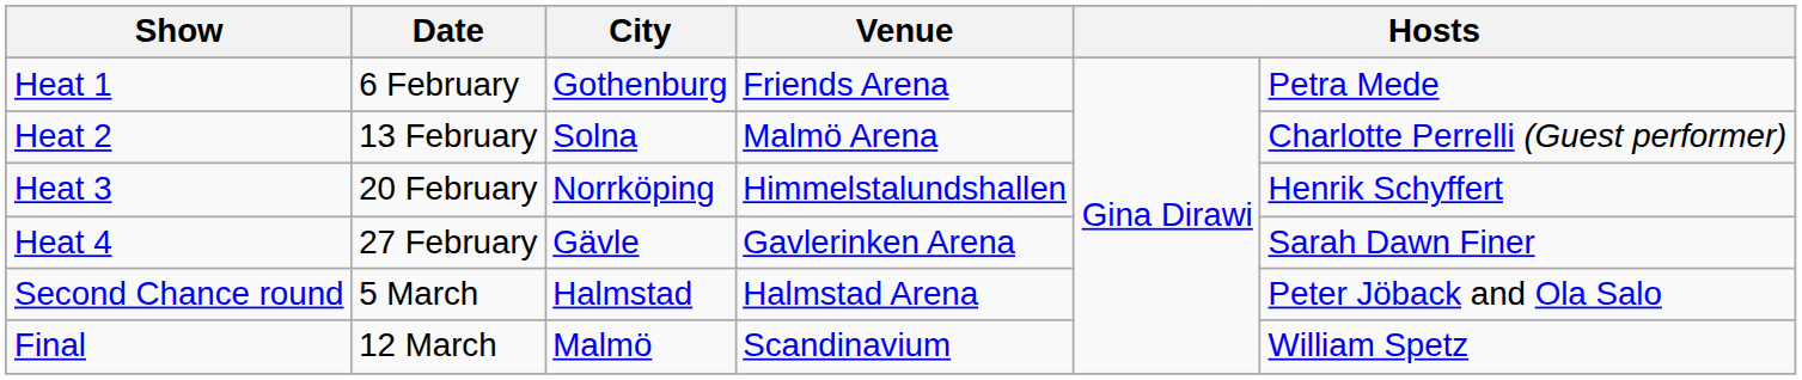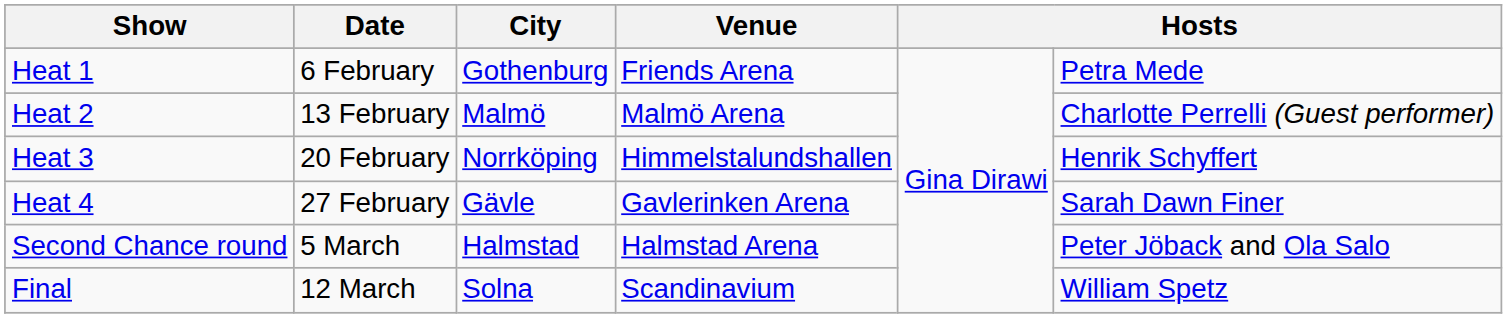Heat 2 | City: Solna -> Malmö
Final | City: Malmö -> Solna
